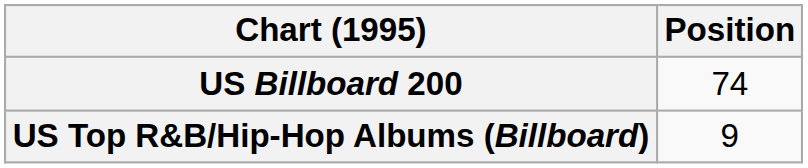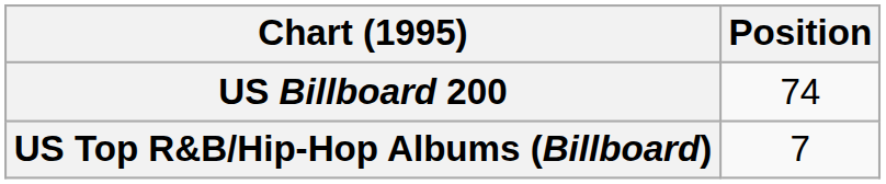US Top R&B/Hip-Hop Albums (Billboard) | Position: 9 -> 7
